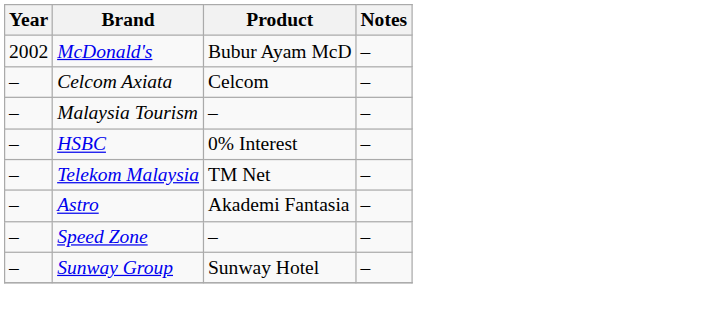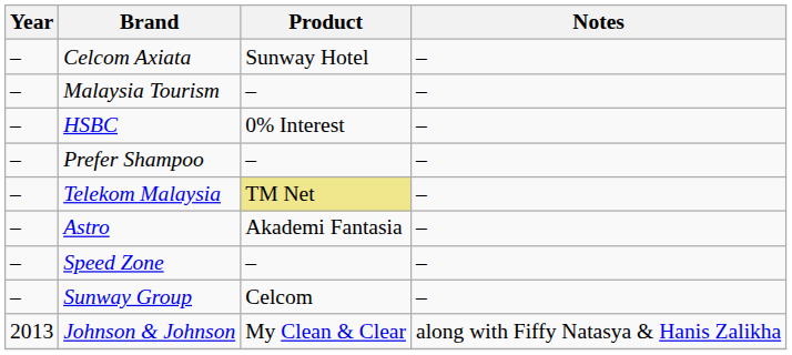- row: 2002 | McDonald's | Bubur Ayam McD | –
Celcom Axiata | Product: Celcom -> Sunway Hotel
+ row: – | Prefer Shampoo | – | –
Telekom Malaysia | Product: no background -> khaki background
Sunway Group | Product: Sunway Hotel -> Celcom
+ row: 2013 | Johnson & Johnson | My Clean & Clear | along with Fiffy Natasya & Hanis Zalikha
